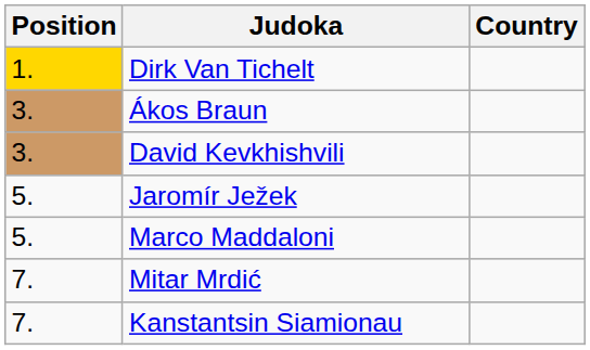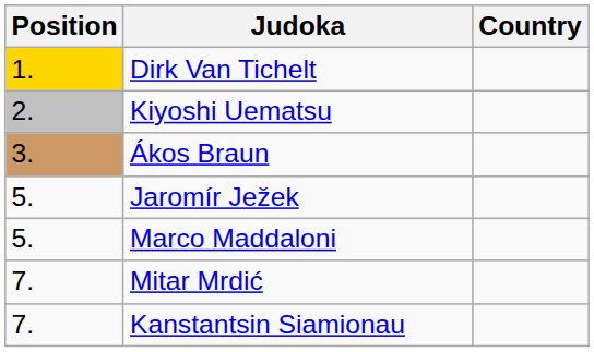+ row: 2. | Kiyoshi Uematsu
- row: 3. | David Kevkhishvili
